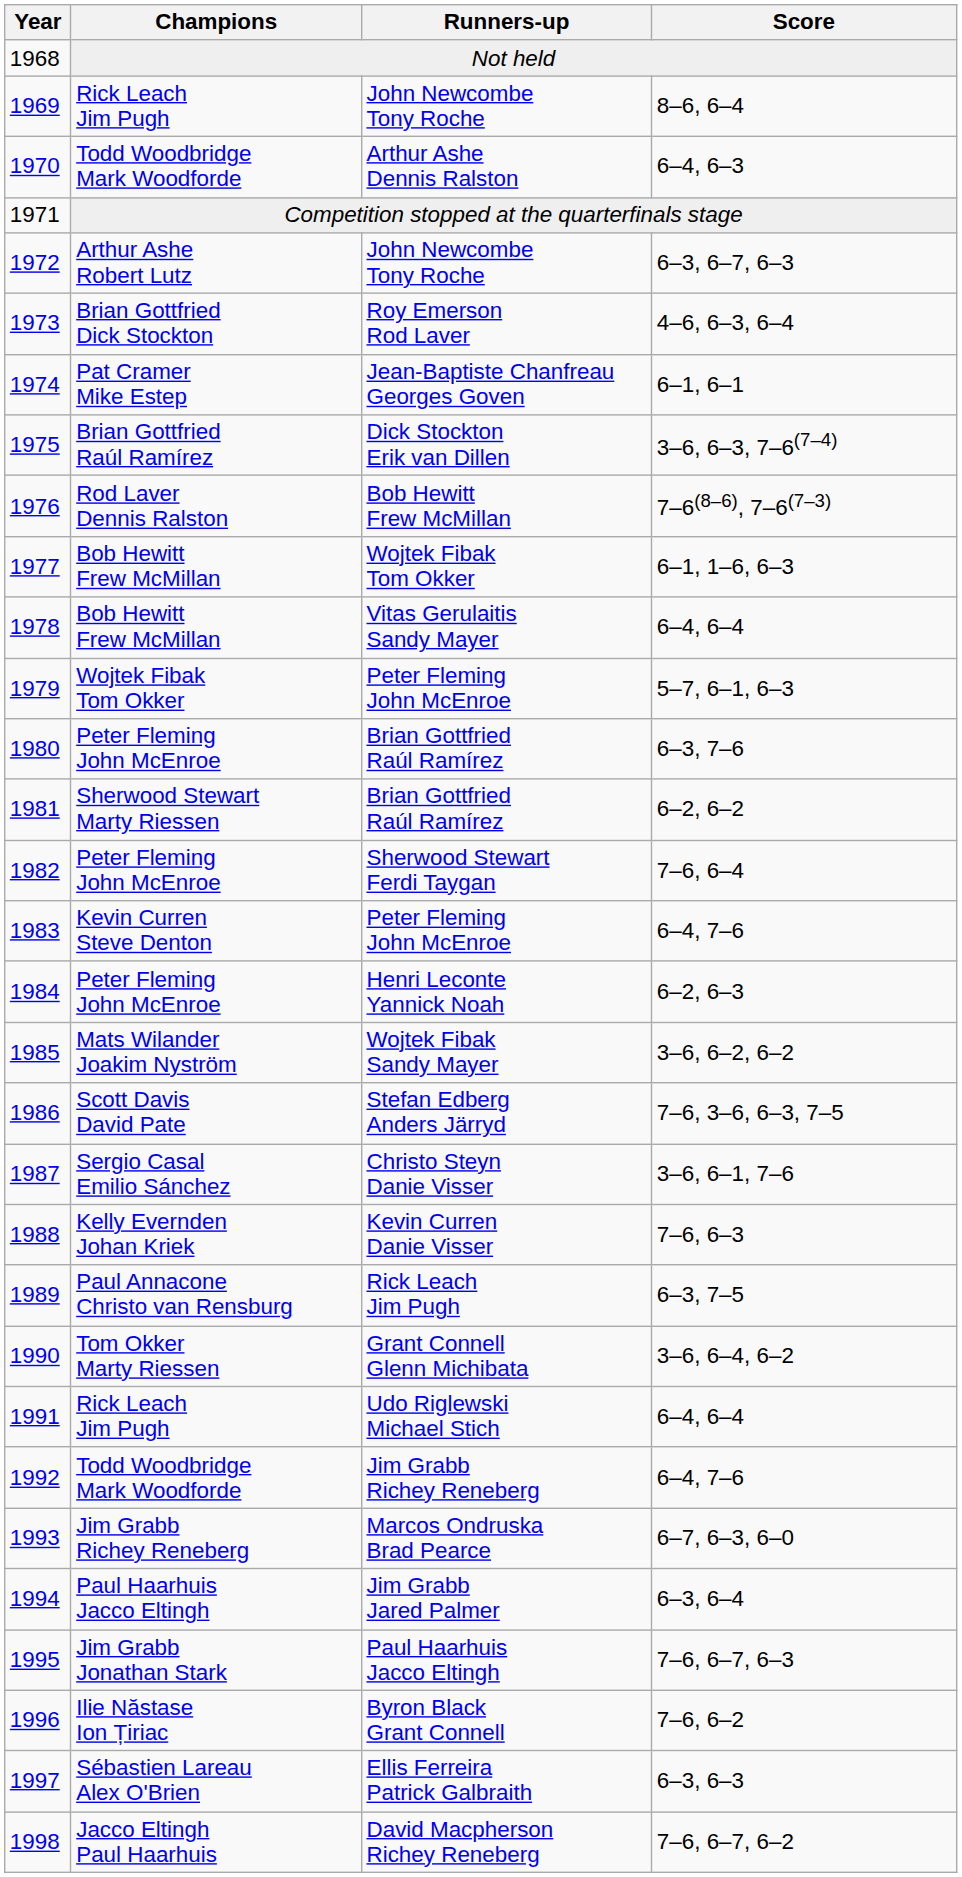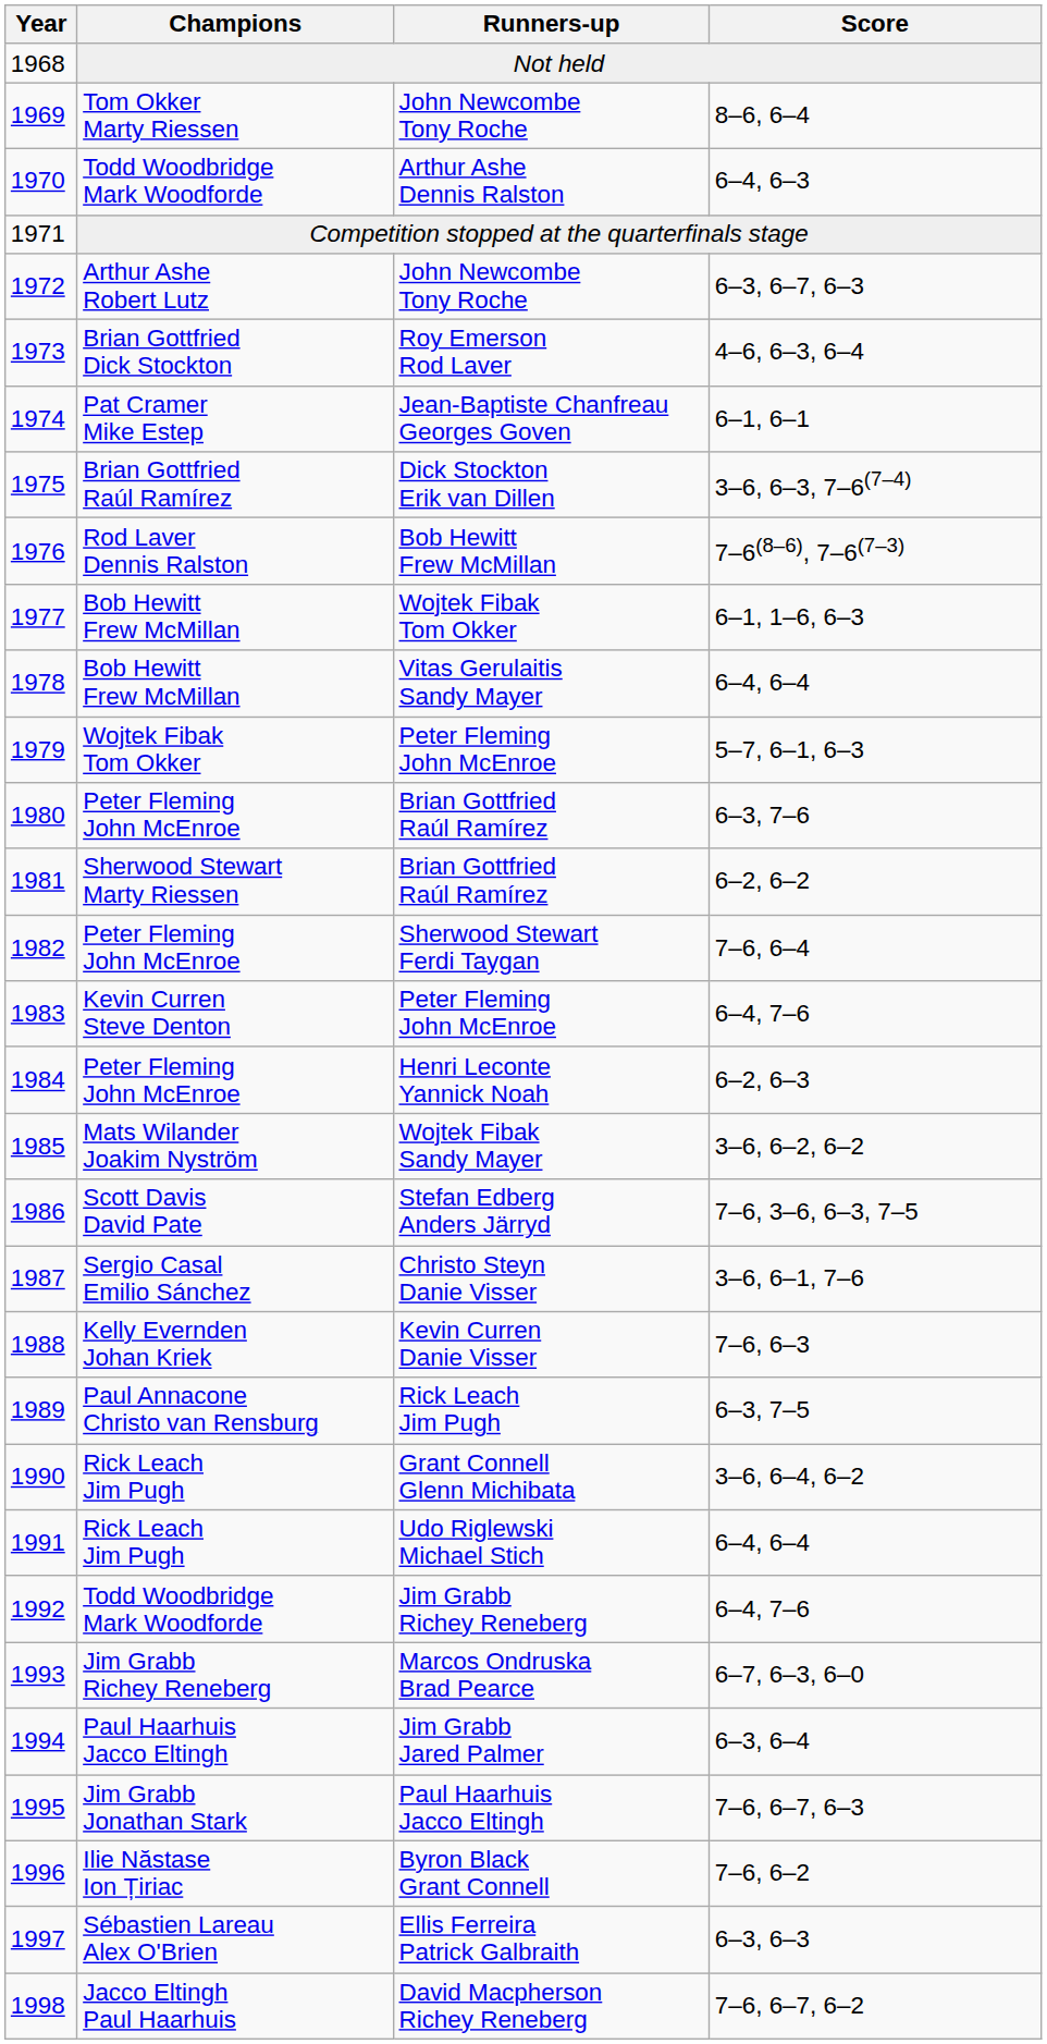1969 / John Newcombe Tony Roche | Champions: Rick Leach Jim Pugh -> Tom Okker Marty Riessen
Grant Connell Glenn Michibata | Champions: Tom Okker Marty Riessen -> Rick Leach Jim Pugh
